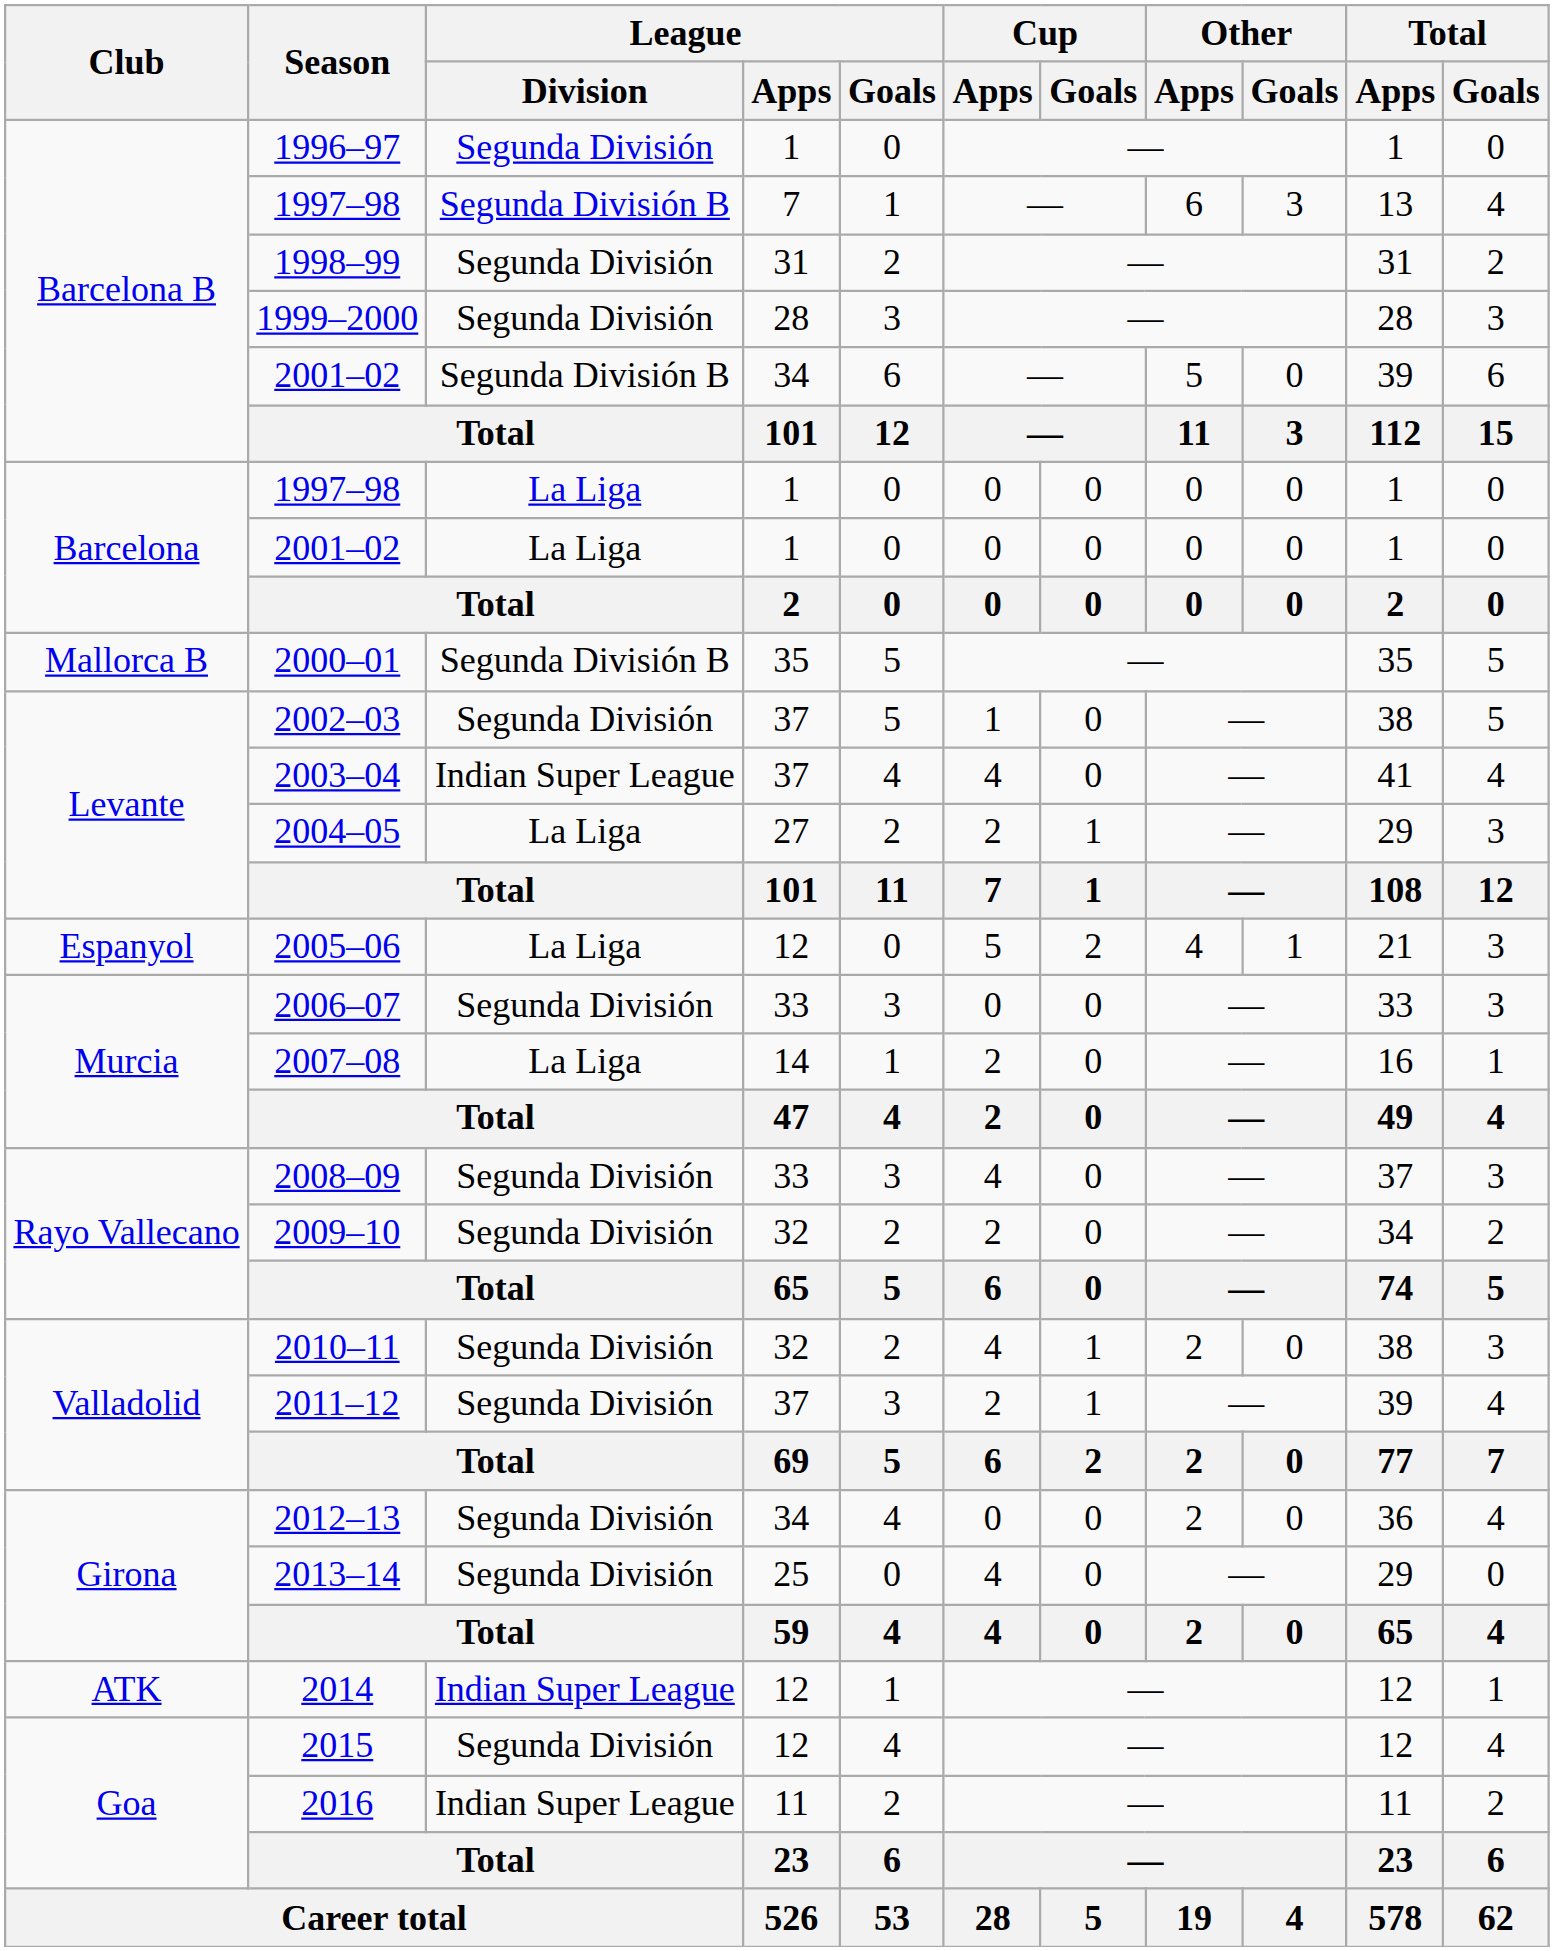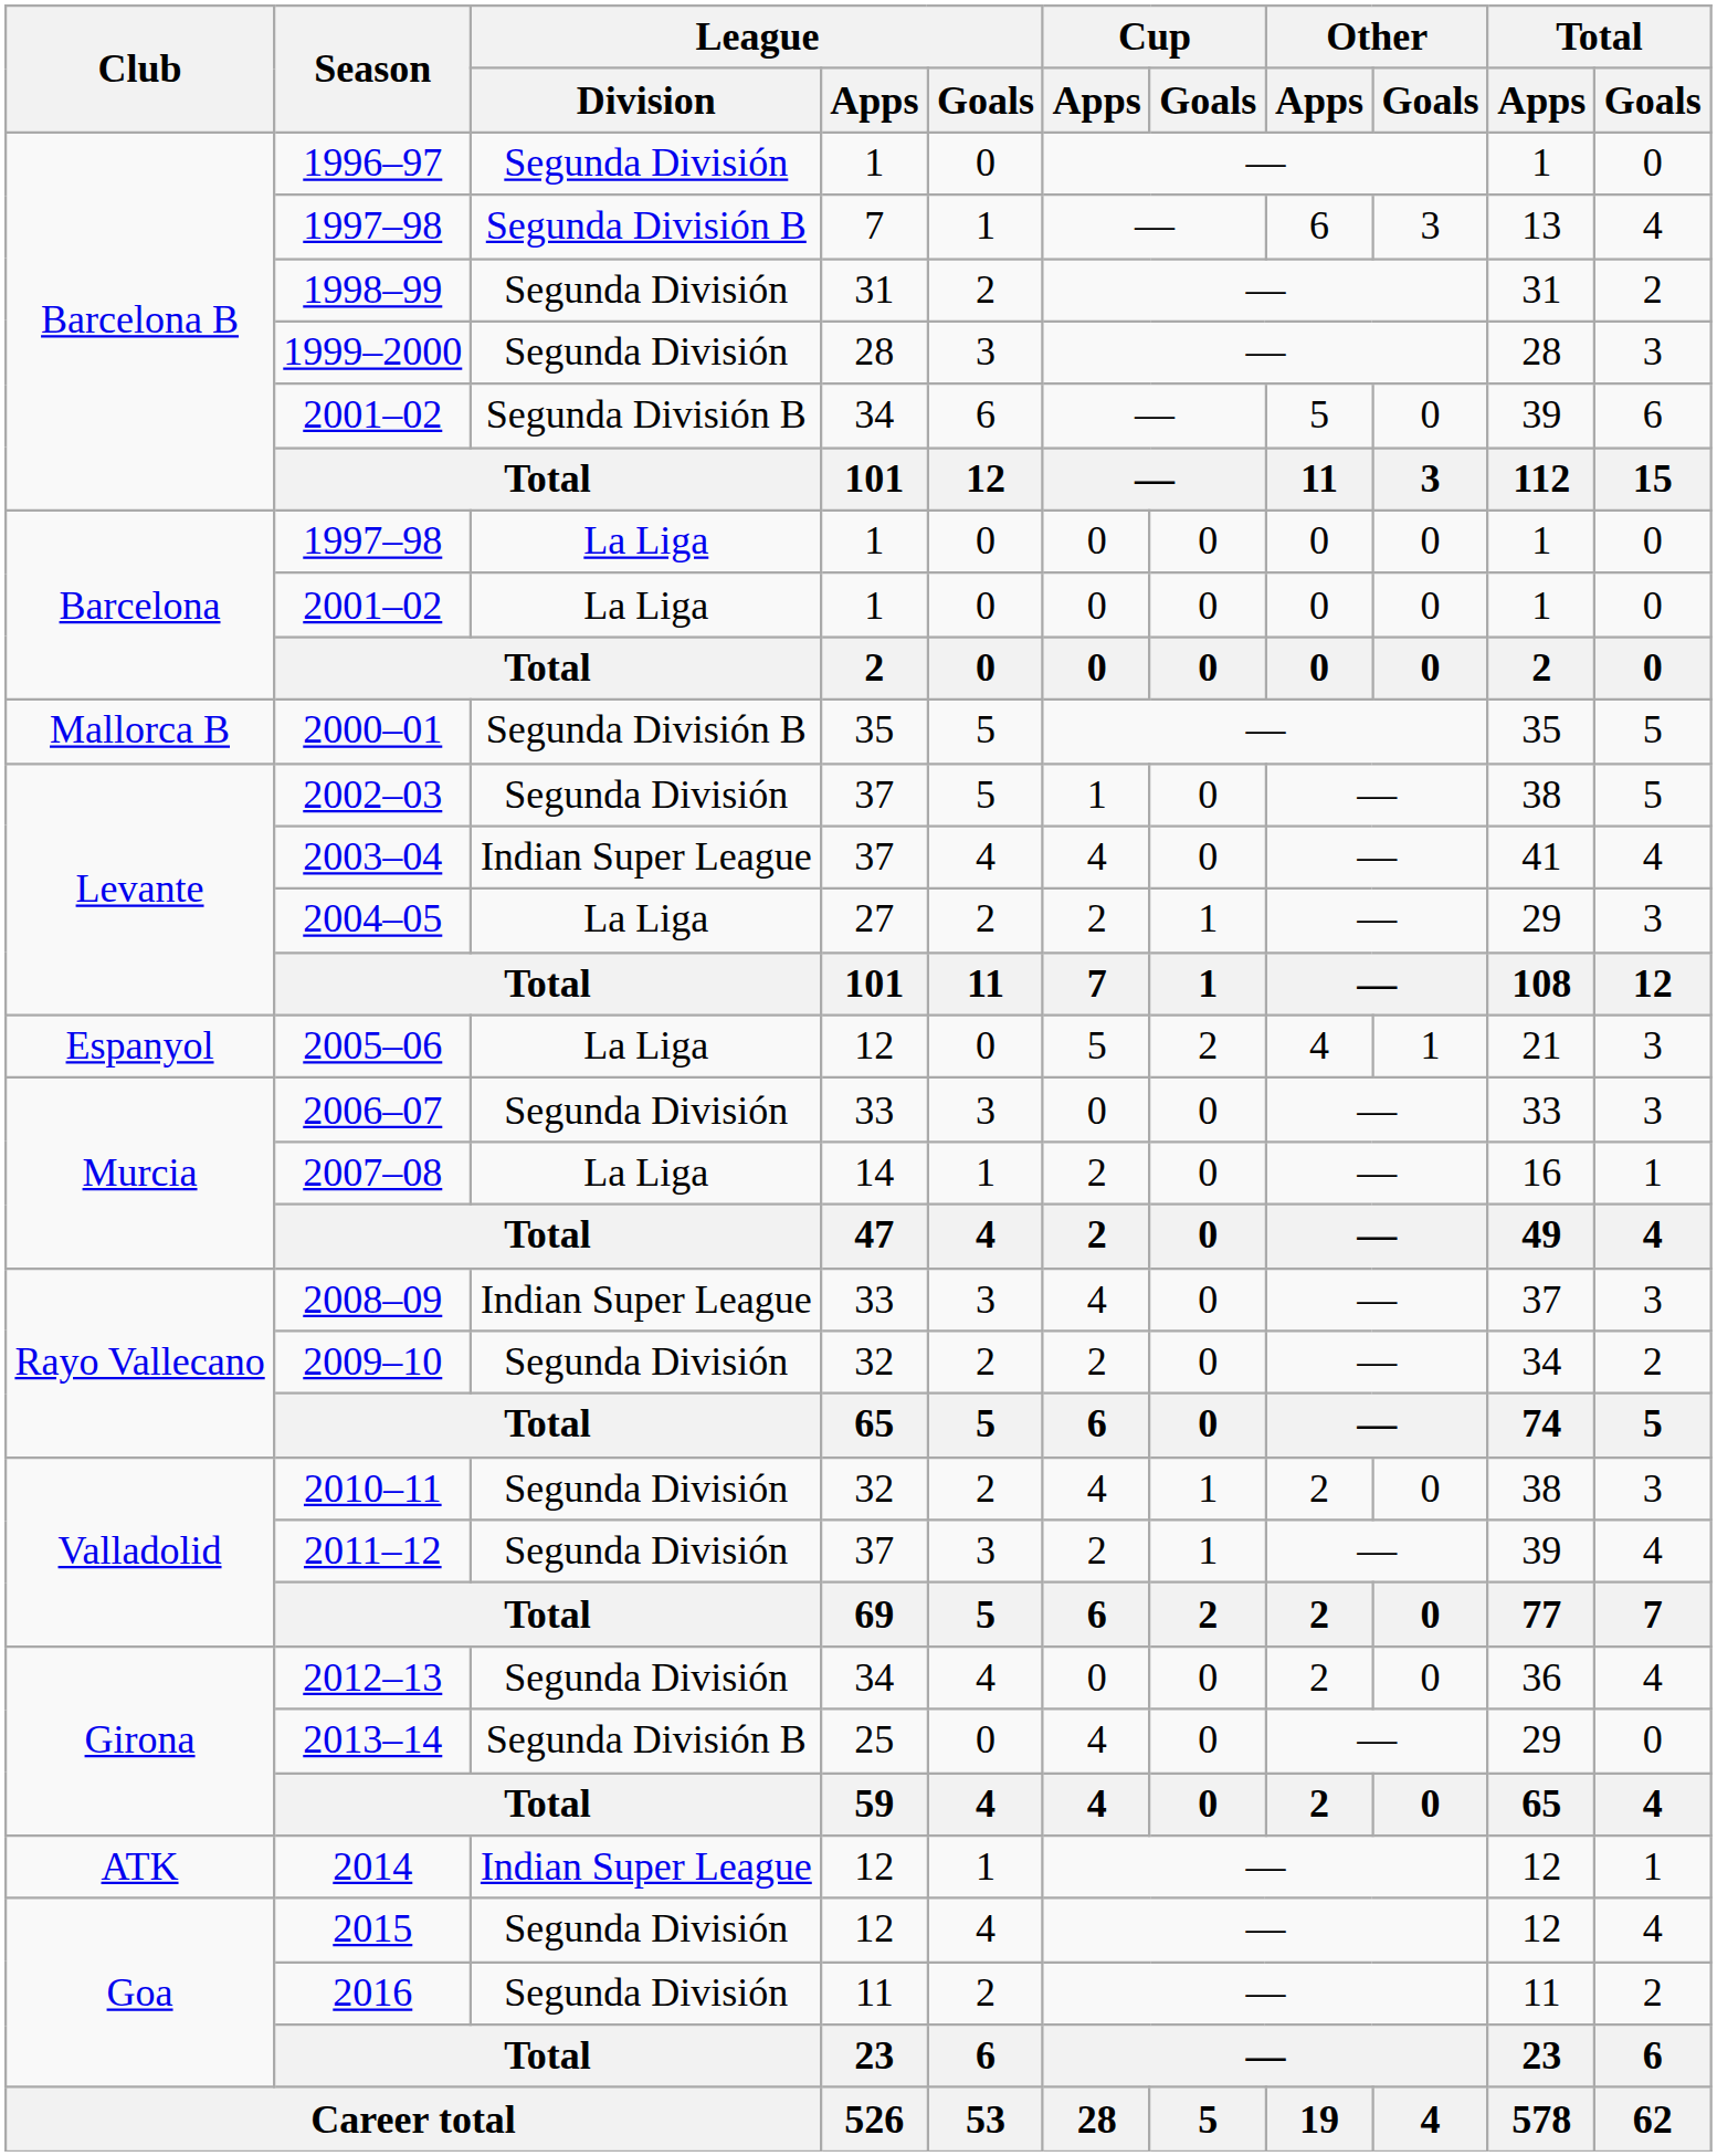2008–09 | League / Division: Segunda División -> Indian Super League
2013–14 | League / Division: Segunda División -> Segunda División B
2016 | League / Division: Indian Super League -> Segunda División
